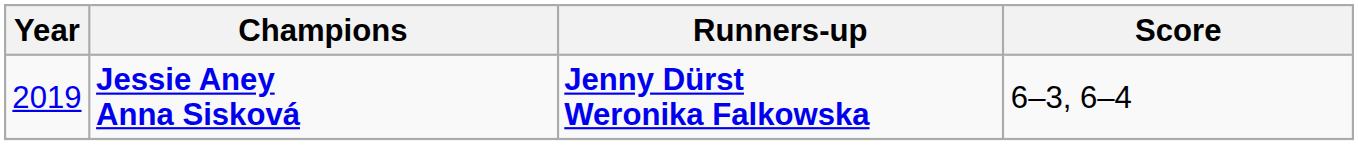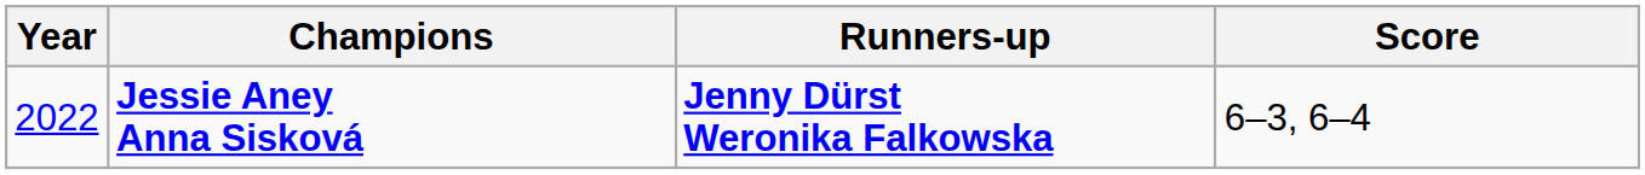Jessie Aney Anna Sisková | Year: 2019 -> 2022
